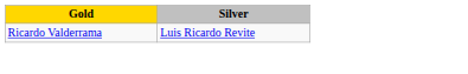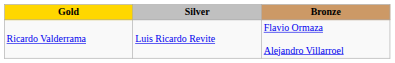+ column: Bronze | Flavio Ormaza Alejandro Villarroel
